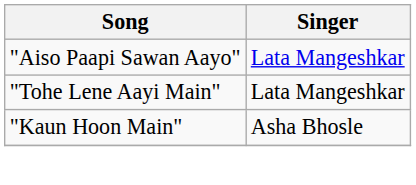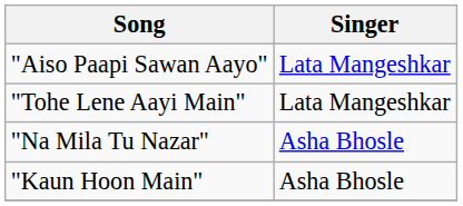+ row: "Na Mila Tu Nazar" | Asha Bhosle
